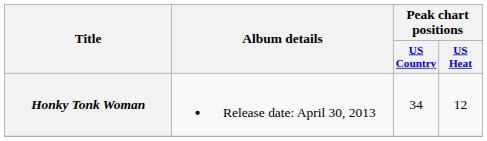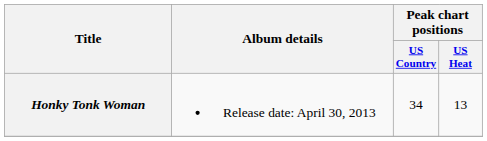Honky Tonk Woman | Peak chart positions / US Heat: 12 -> 13
